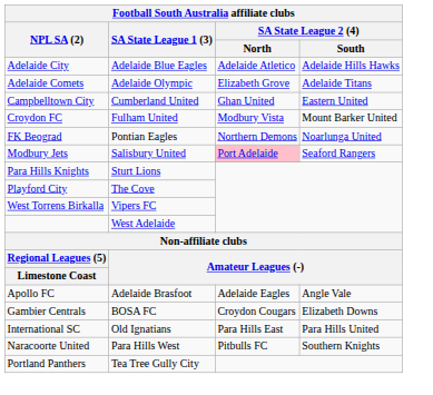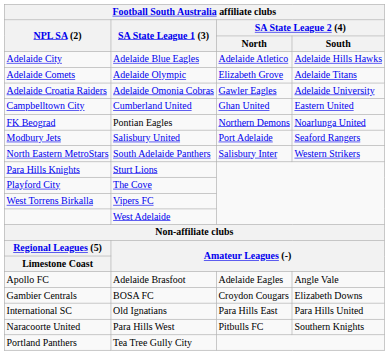+ row: Adelaide Croatia Raiders | Adelaide Omonia Cobras | Gawler Eagles | Adelaide University
- row: Croydon FC | Fulham United | Modbury Vista | Mount Barker United
Modbury Jets | SA State League 2 (4) / North: pink background -> no background
+ row: North Eastern MetroStars | South Adelaide Panthers | Salisbury Inter | Western Strikers
